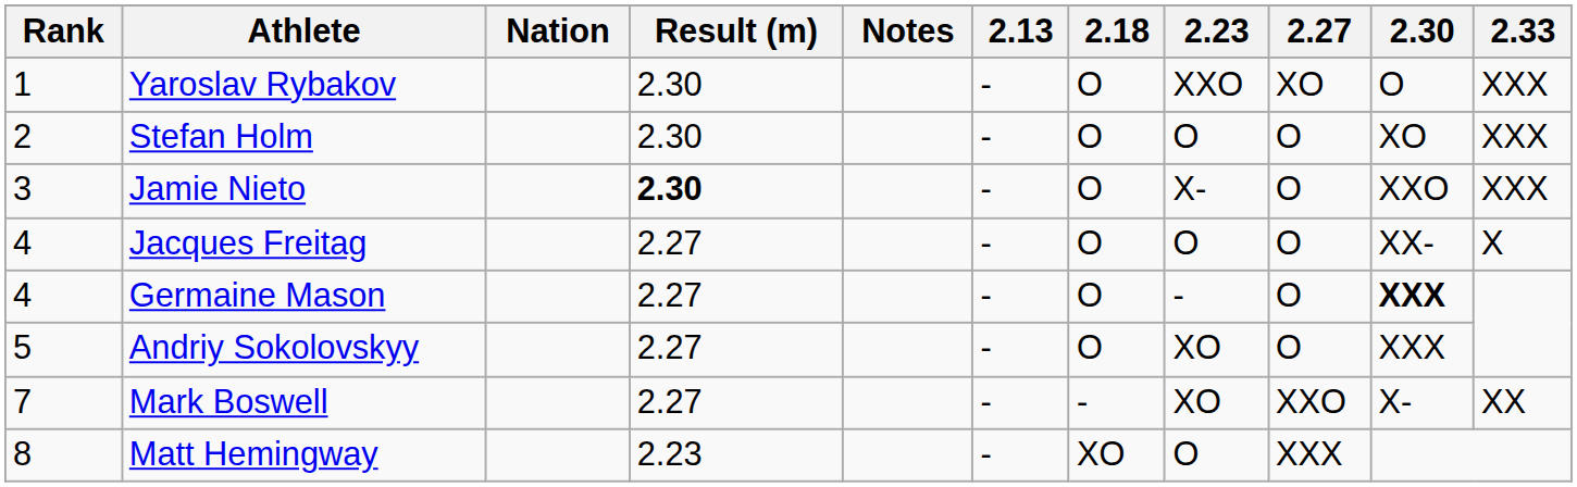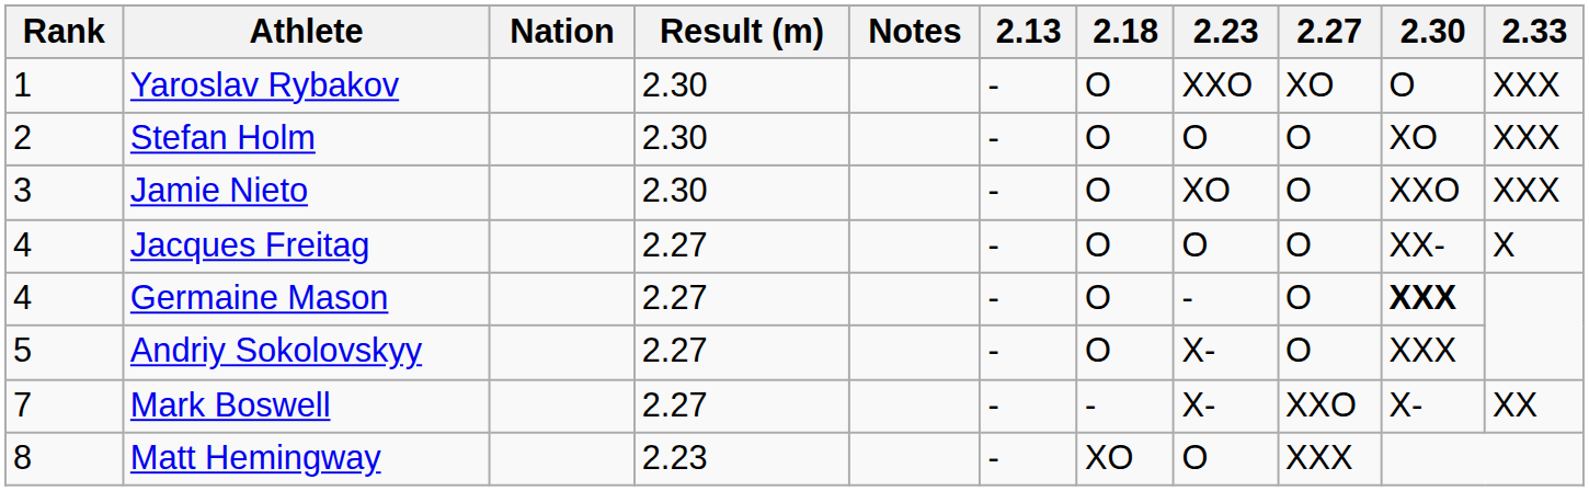Jamie Nieto | Result (m): bold -> normal
Jamie Nieto | 2.23: X- -> XO
Andriy Sokolovskyy | 2.23: XO -> X-
Mark Boswell | 2.23: XO -> X-
